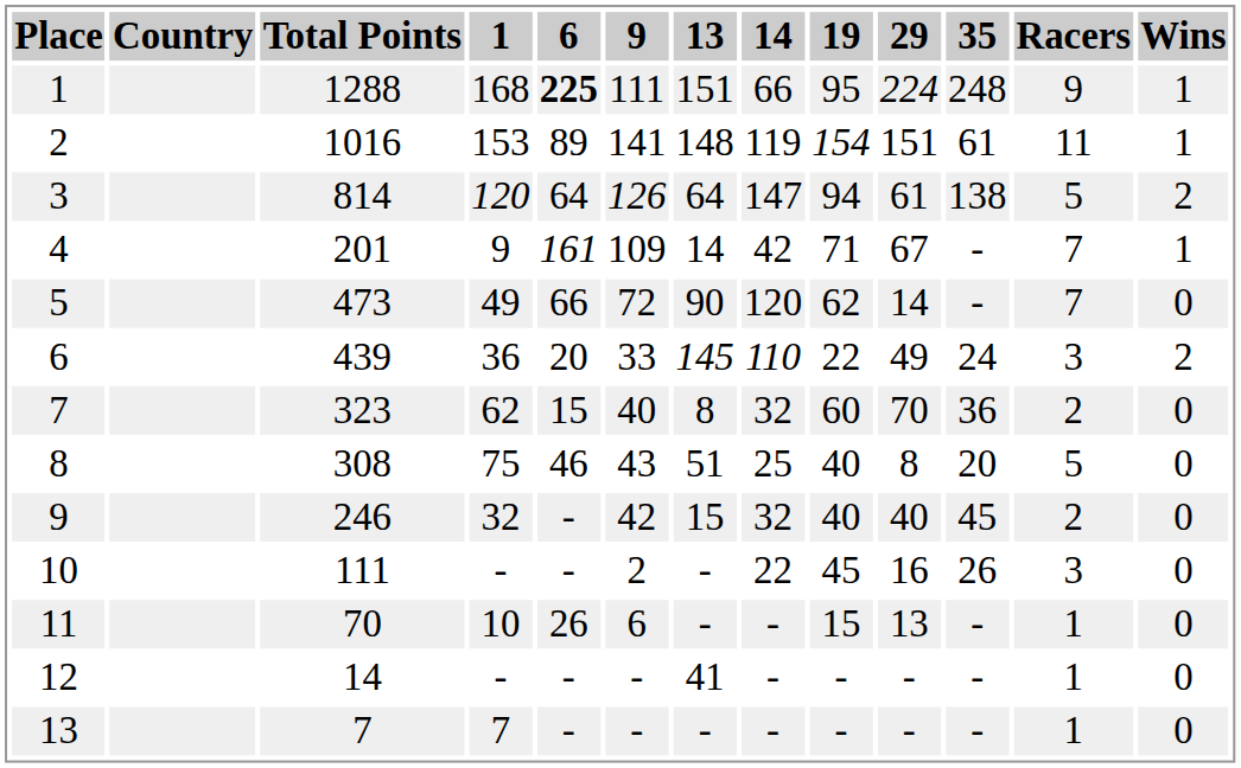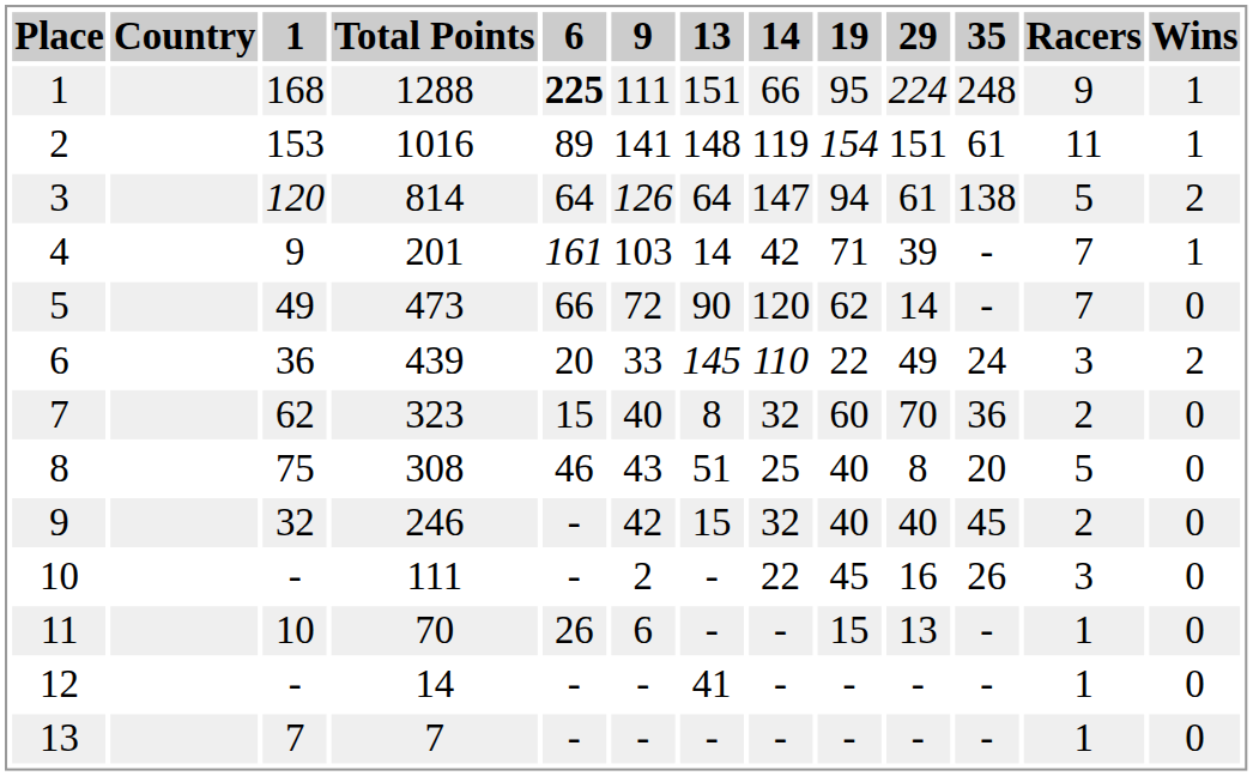columns swapped: Total Points <-> 1
4 | 9: 109 -> 103
4 | 29: 67 -> 39
